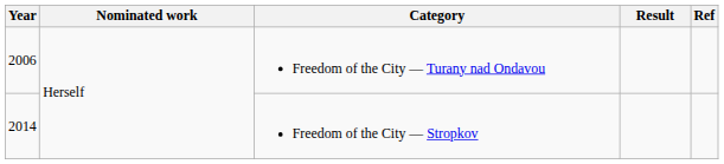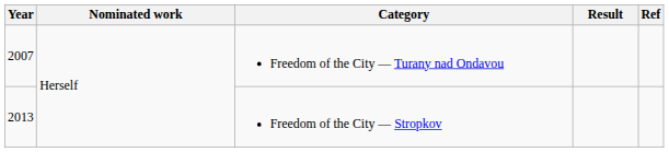Freedom of the City — Turany nad Ondavou | Year: 2006 -> 2007
Freedom of the City — Stropkov | Year: 2014 -> 2013
